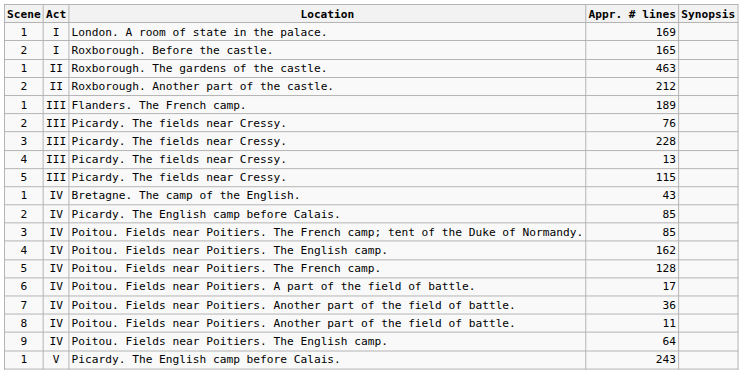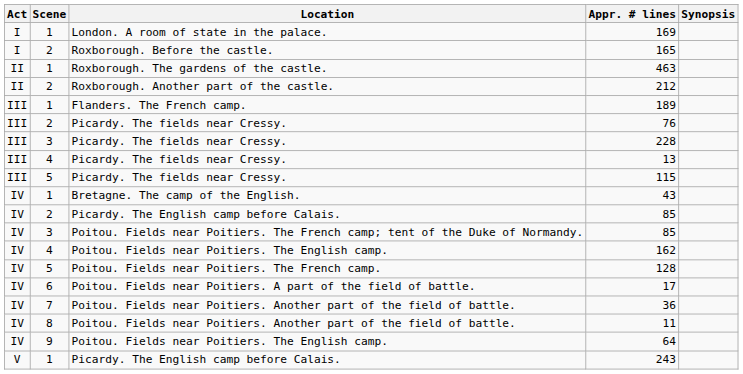columns swapped: Act <-> Scene
